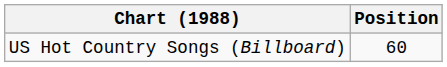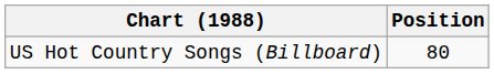US Hot Country Songs (Billboard) | Position: 60 -> 80
